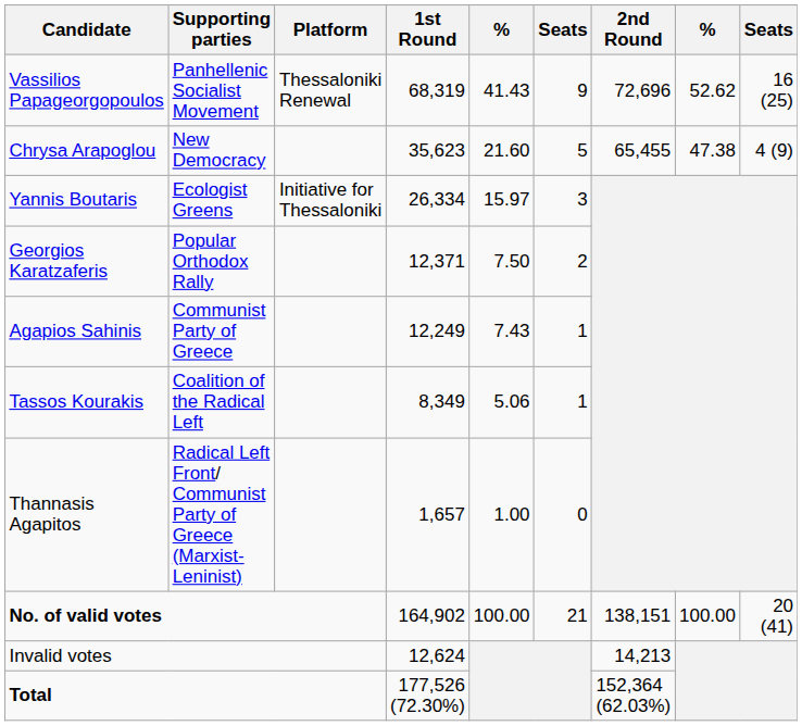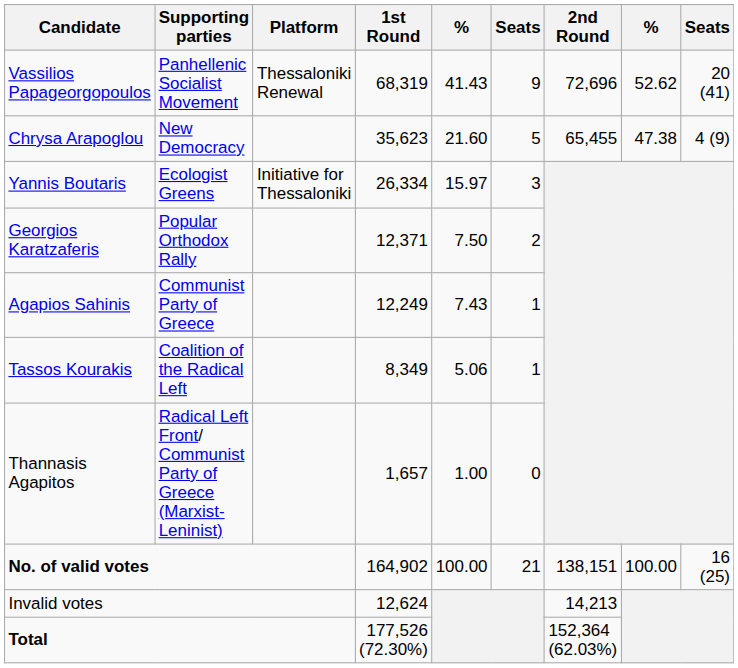Vassilios Papageorgopoulos | column 9: 16 (25) -> 20 (41)
No. of valid votes | column 9: 20 (41) -> 16 (25)
